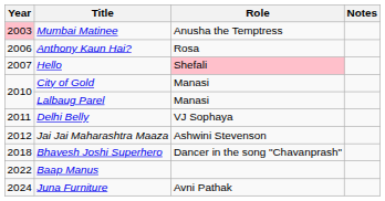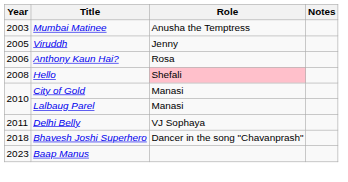Mumbai Matinee | Year: pink background -> no background
+ row: 2005 | Viruddh | Jenny
Hello | Year: 2007 -> 2008
- row: 2012 | Jai Jai Maharashtra Maaza | Ashwini Stevenson
Baap Manus | Year: 2022 -> 2023
- row: 2024 | Juna Furniture | Avni Pathak
